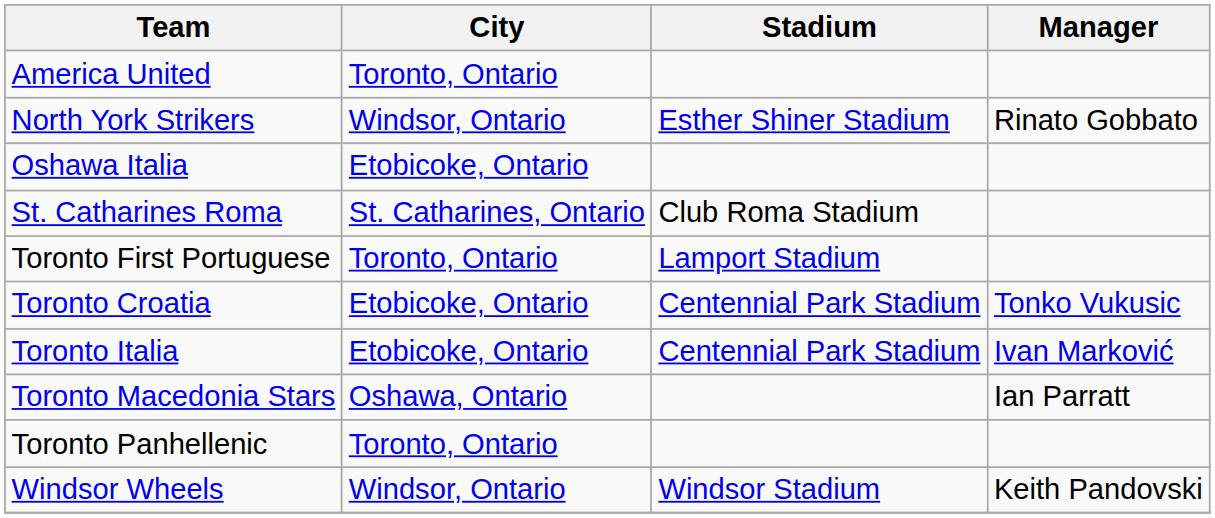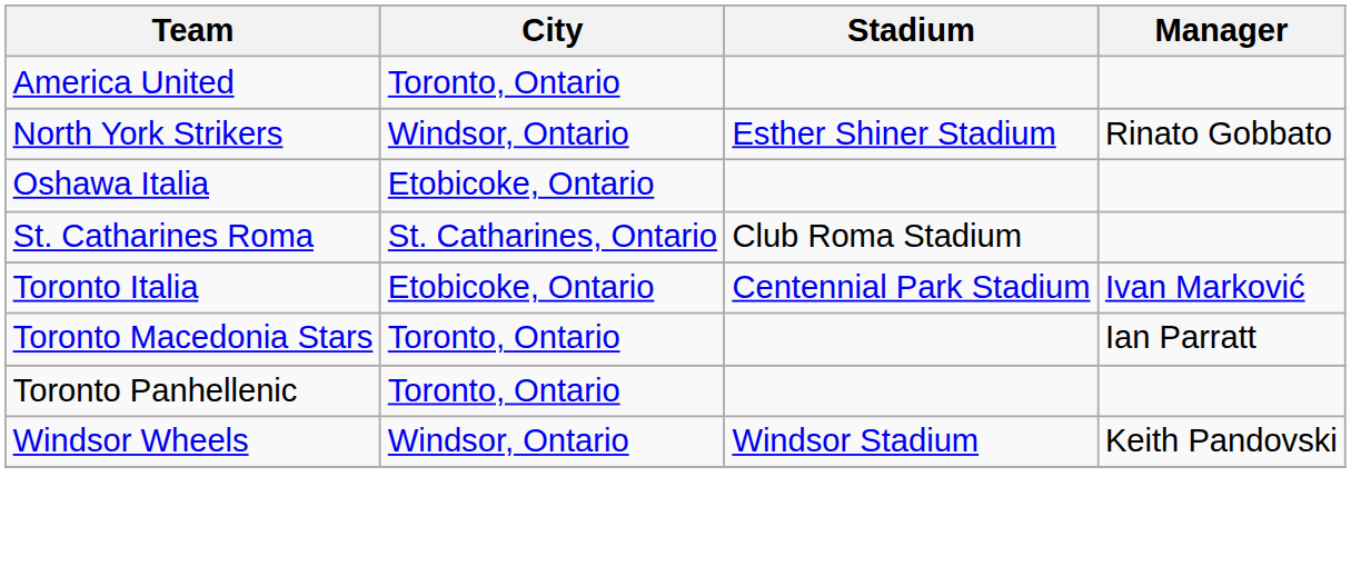- row: Toronto First Portuguese | Toronto, Ontario | Lamport Stadium
- row: Toronto Croatia | Etobicoke, Ontario | Centennial Park Stadium | Tonko Vukusic
Toronto Macedonia Stars | City: Oshawa, Ontario -> Toronto, Ontario
